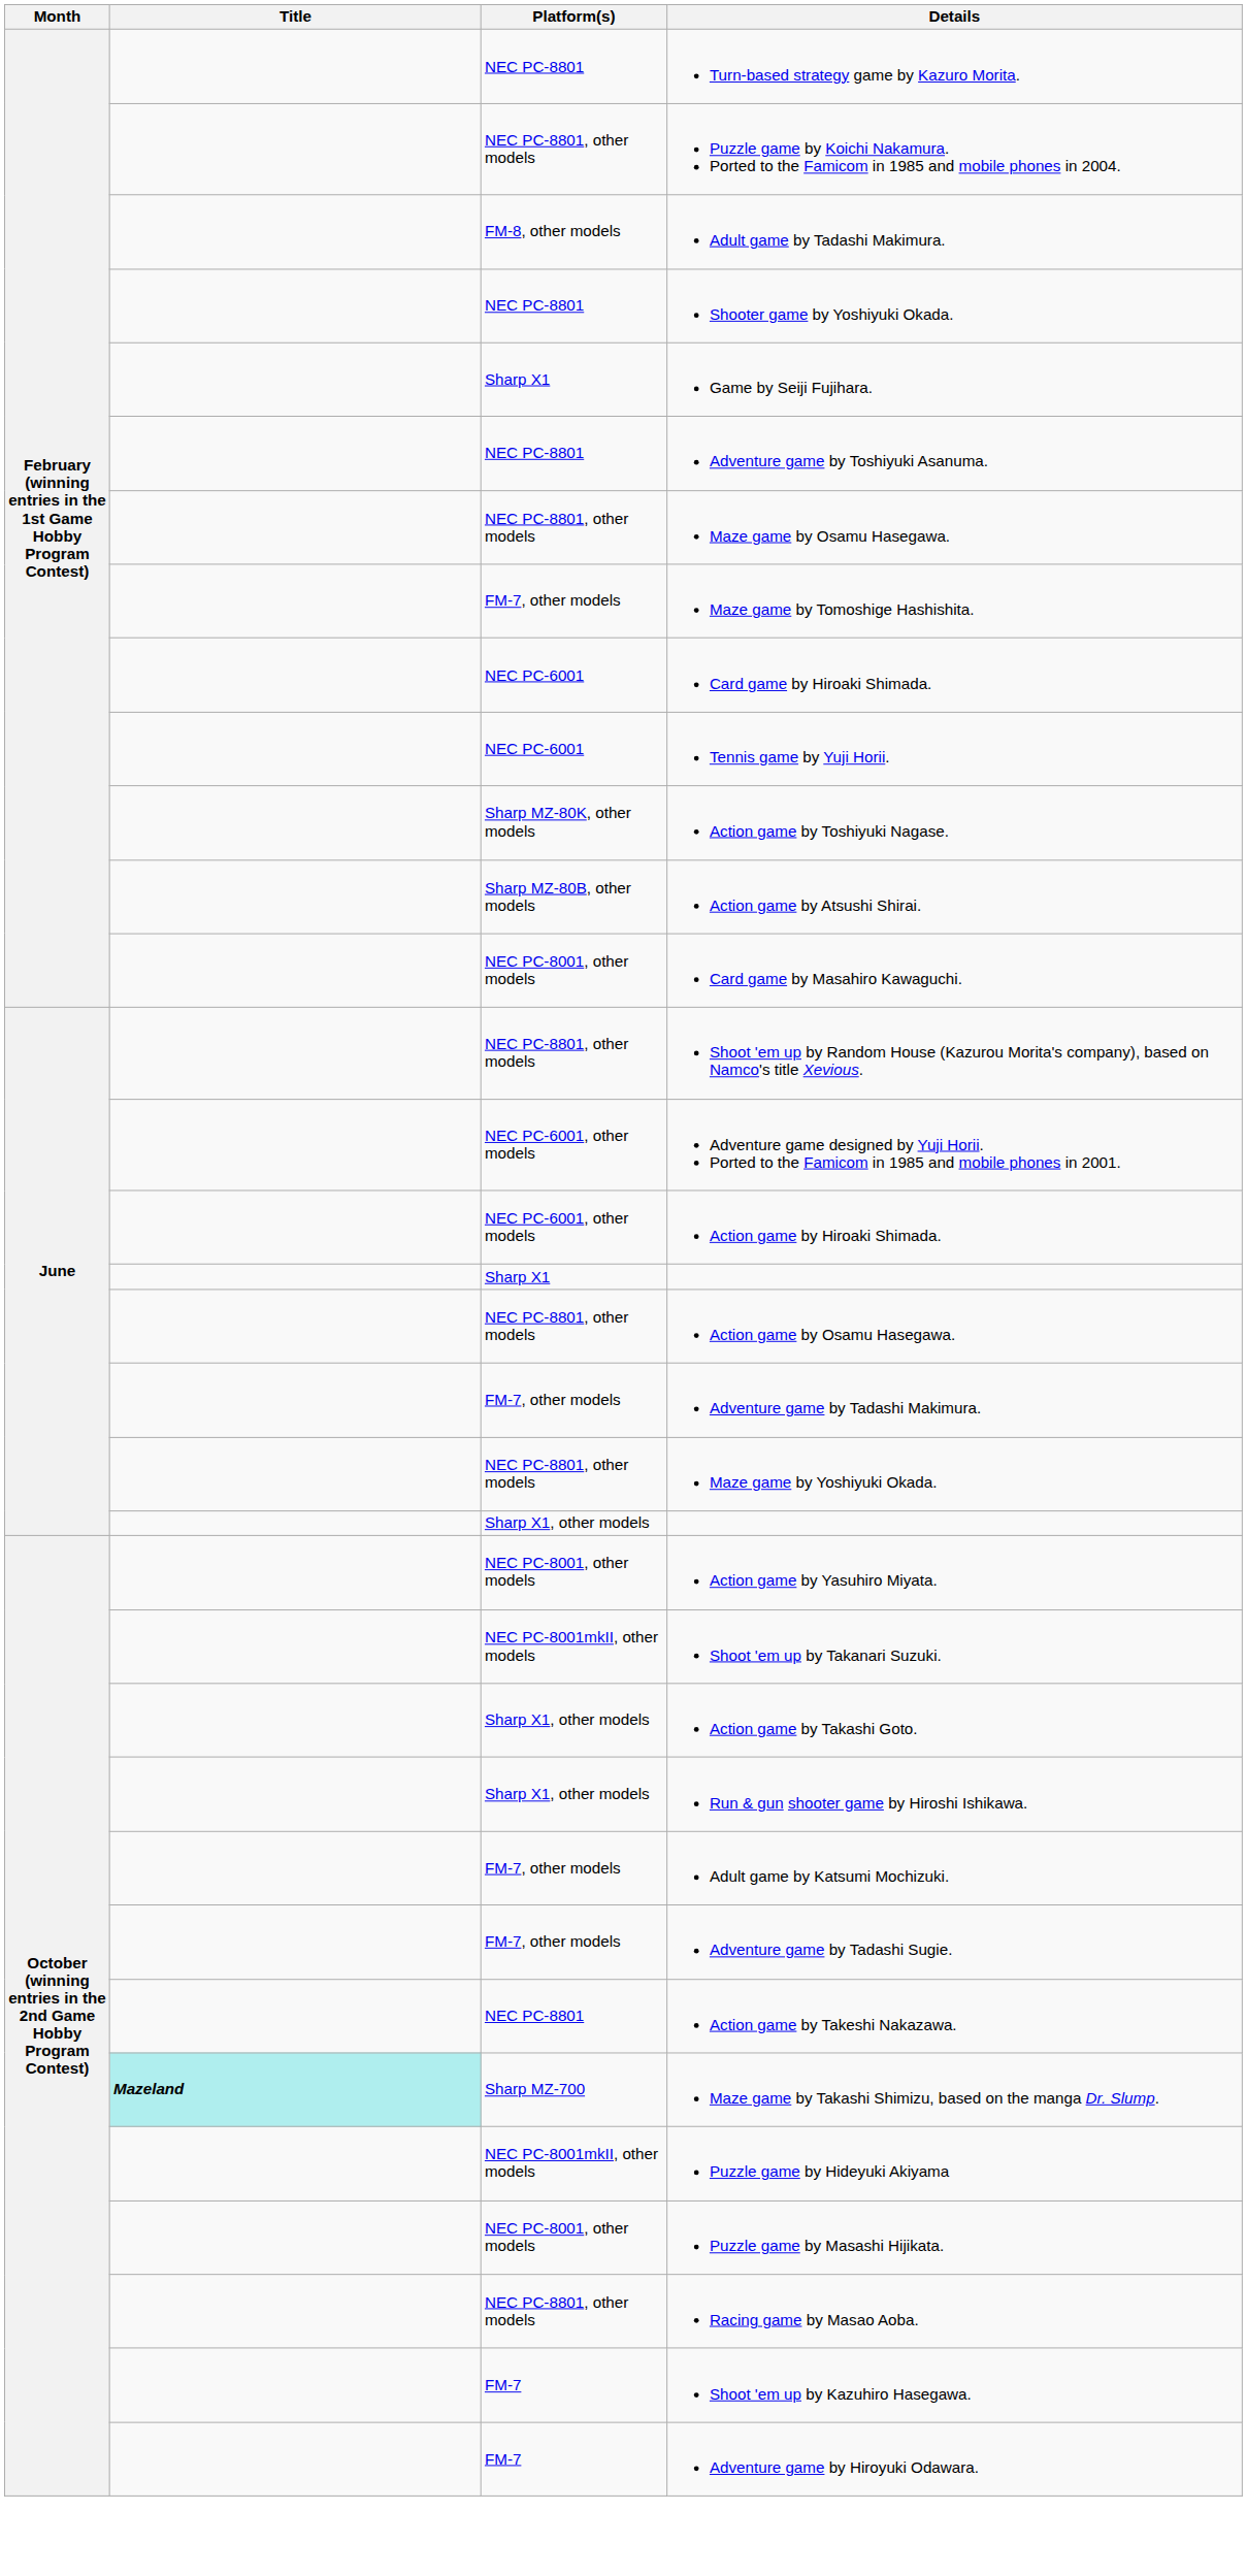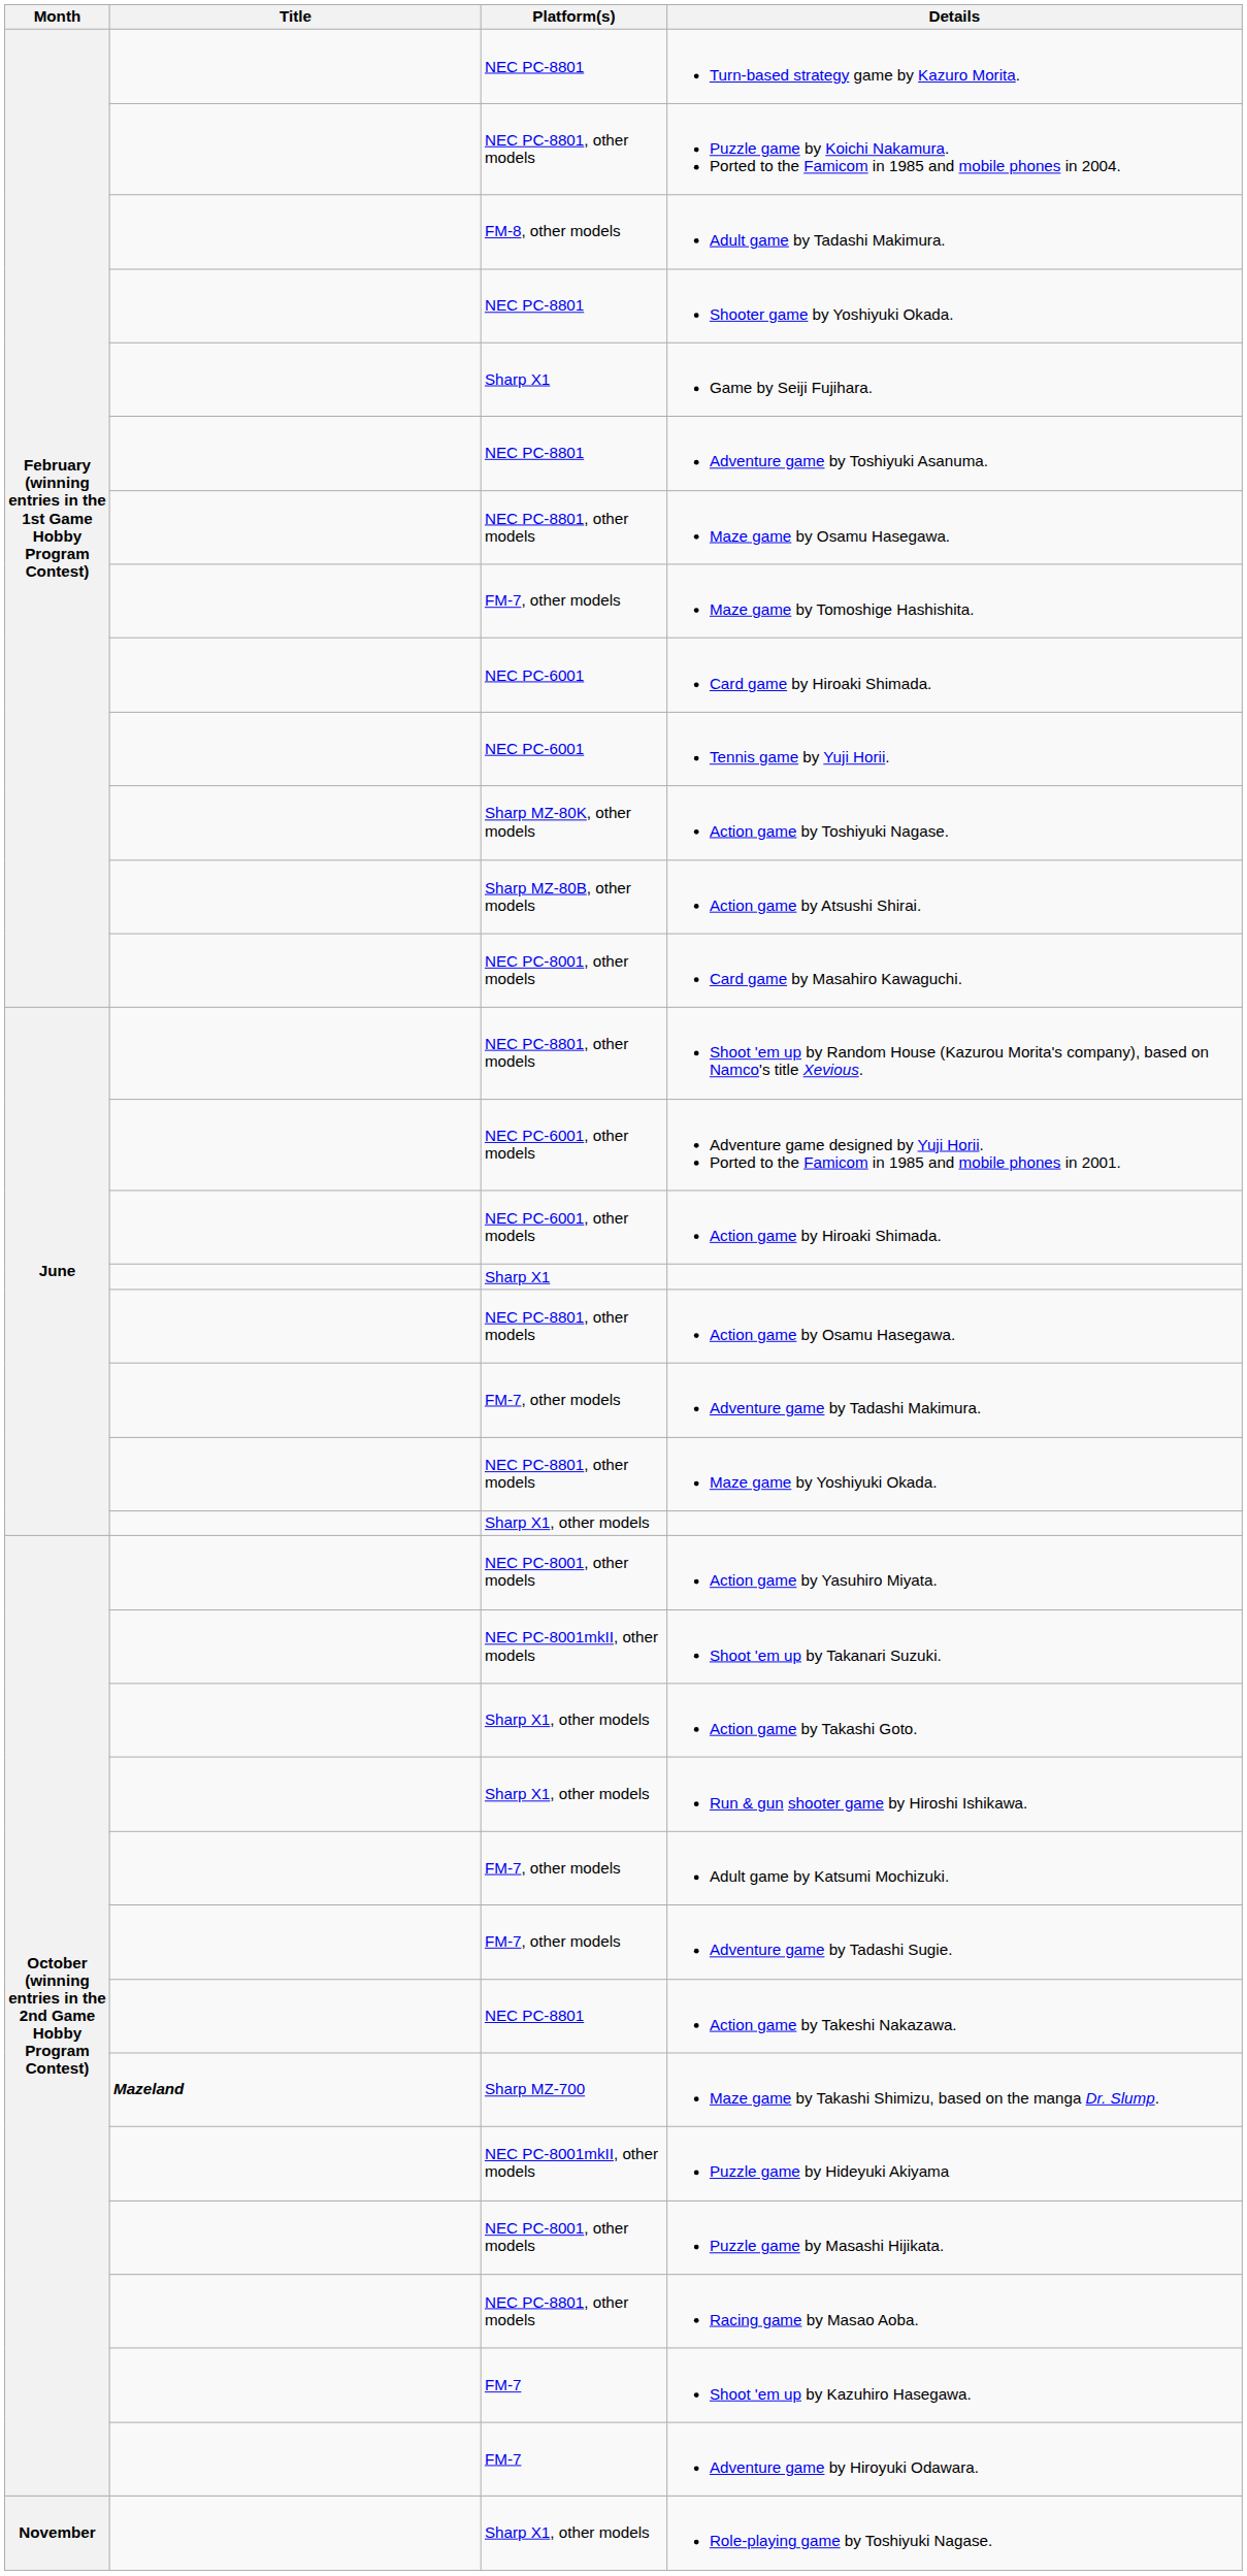Maze game by Takashi Shimizu, based on the manga Dr. Slump. | Title: paleturquoise background -> no background
+ row: November | Sharp X1, other models | Role-playing game by Toshiyuki Nagase.
